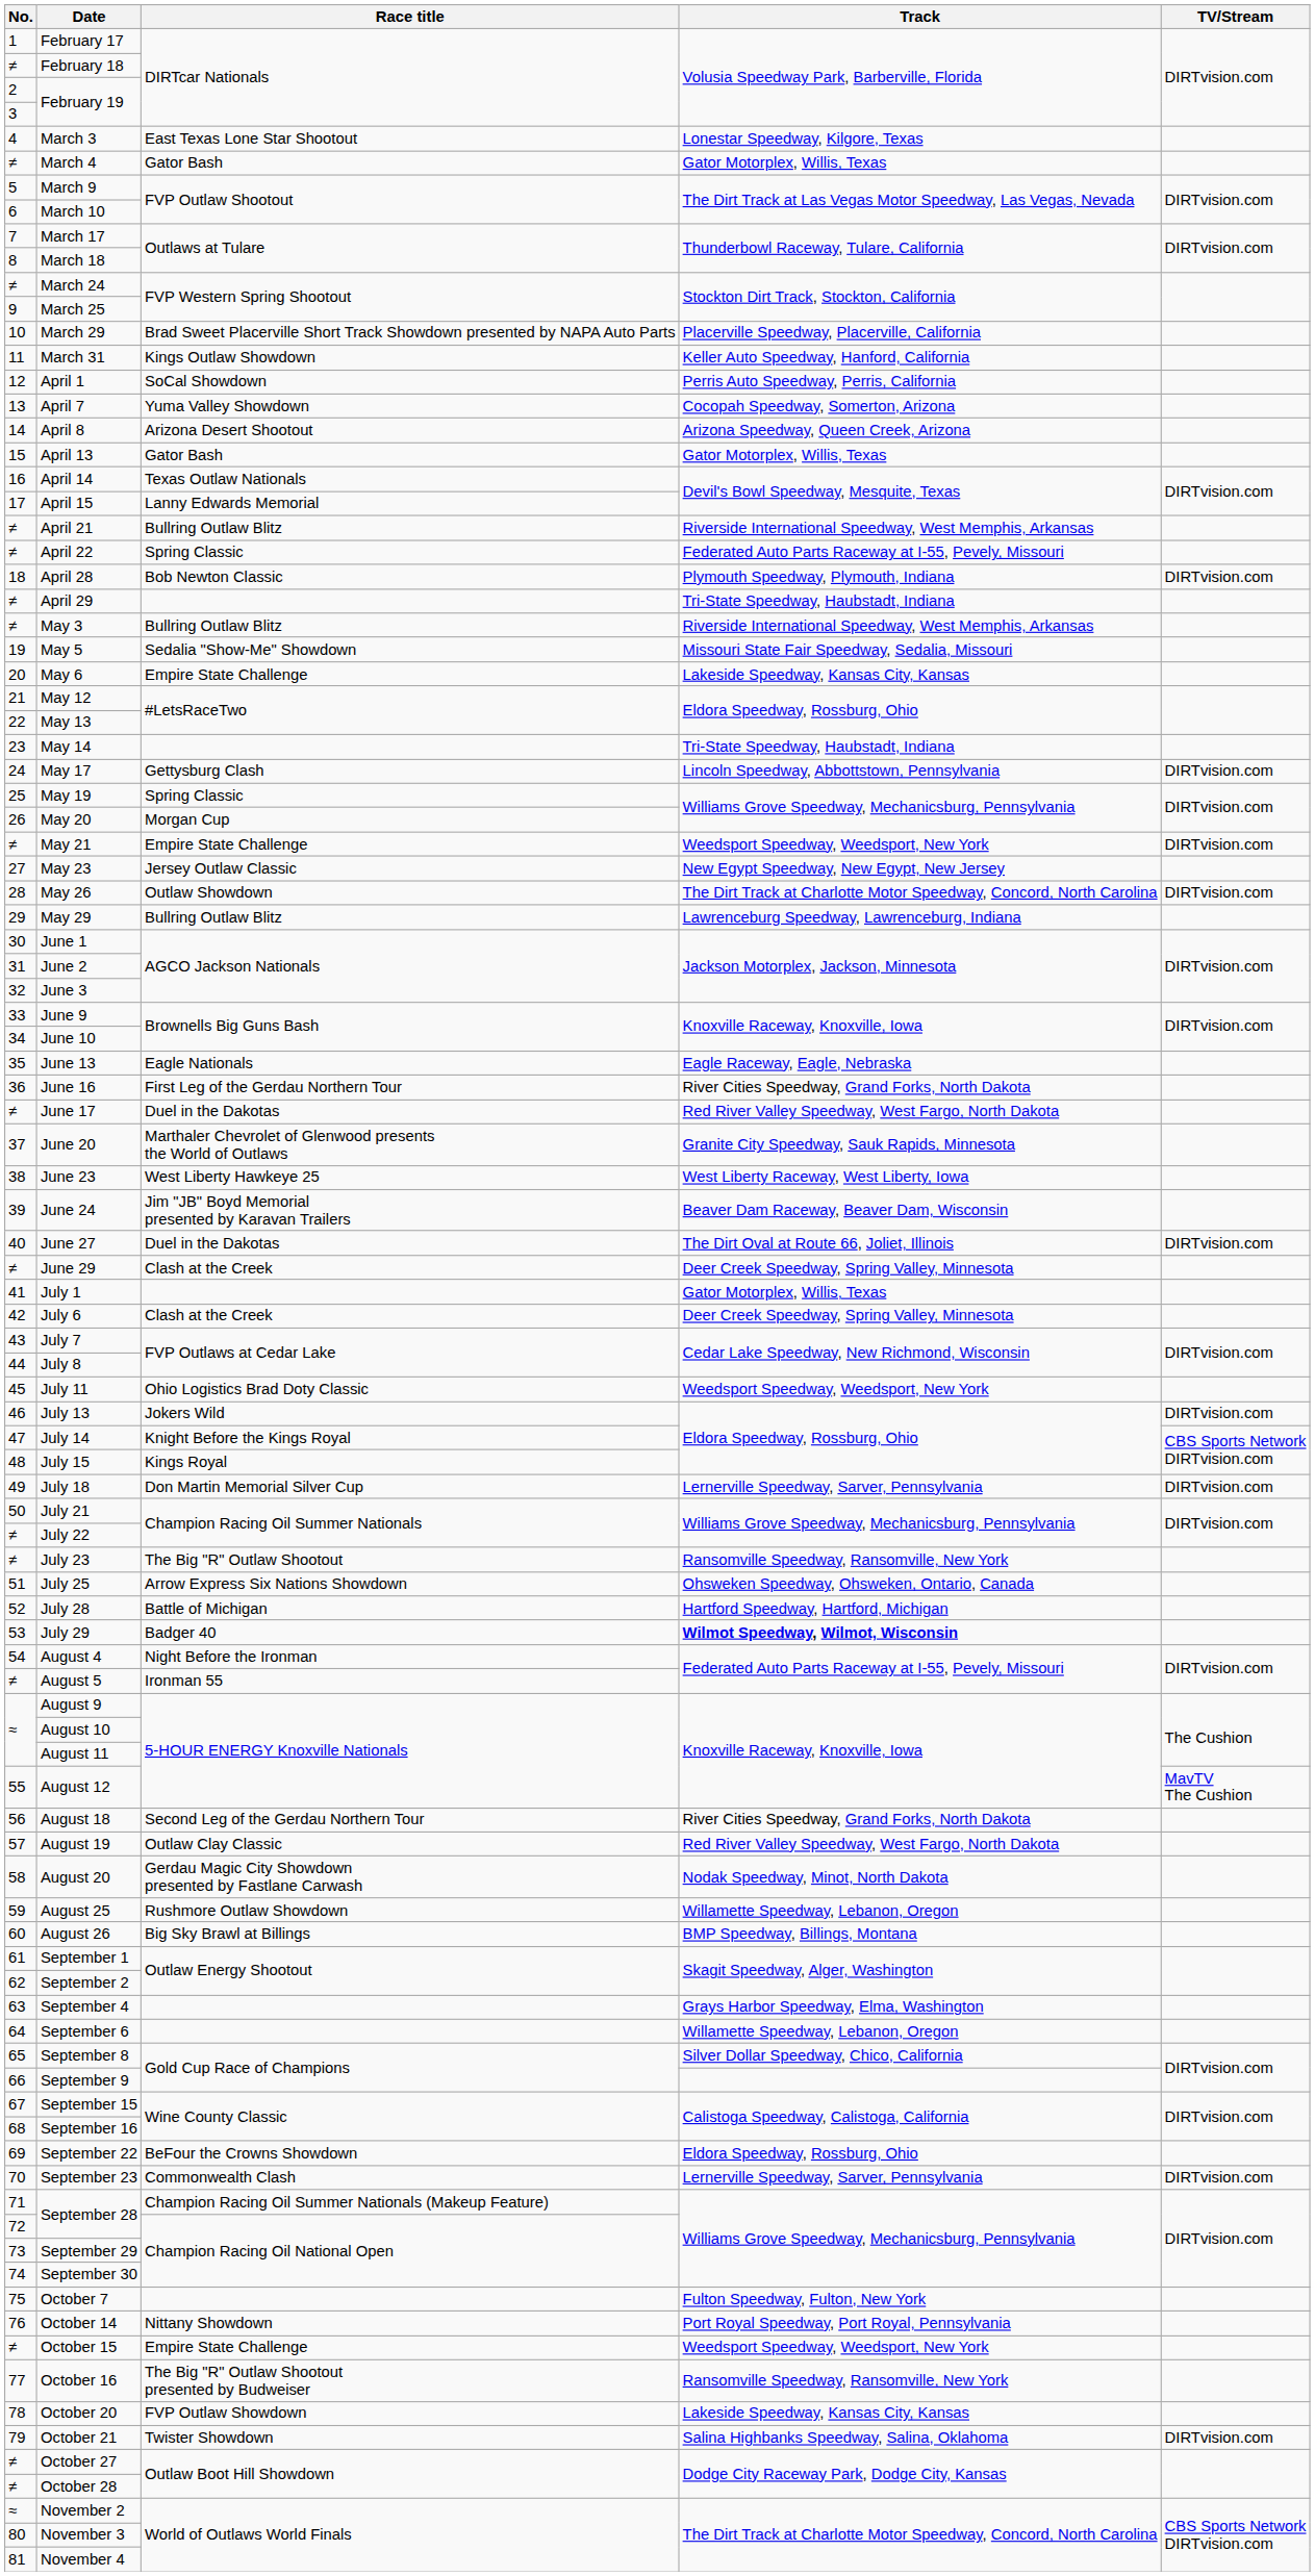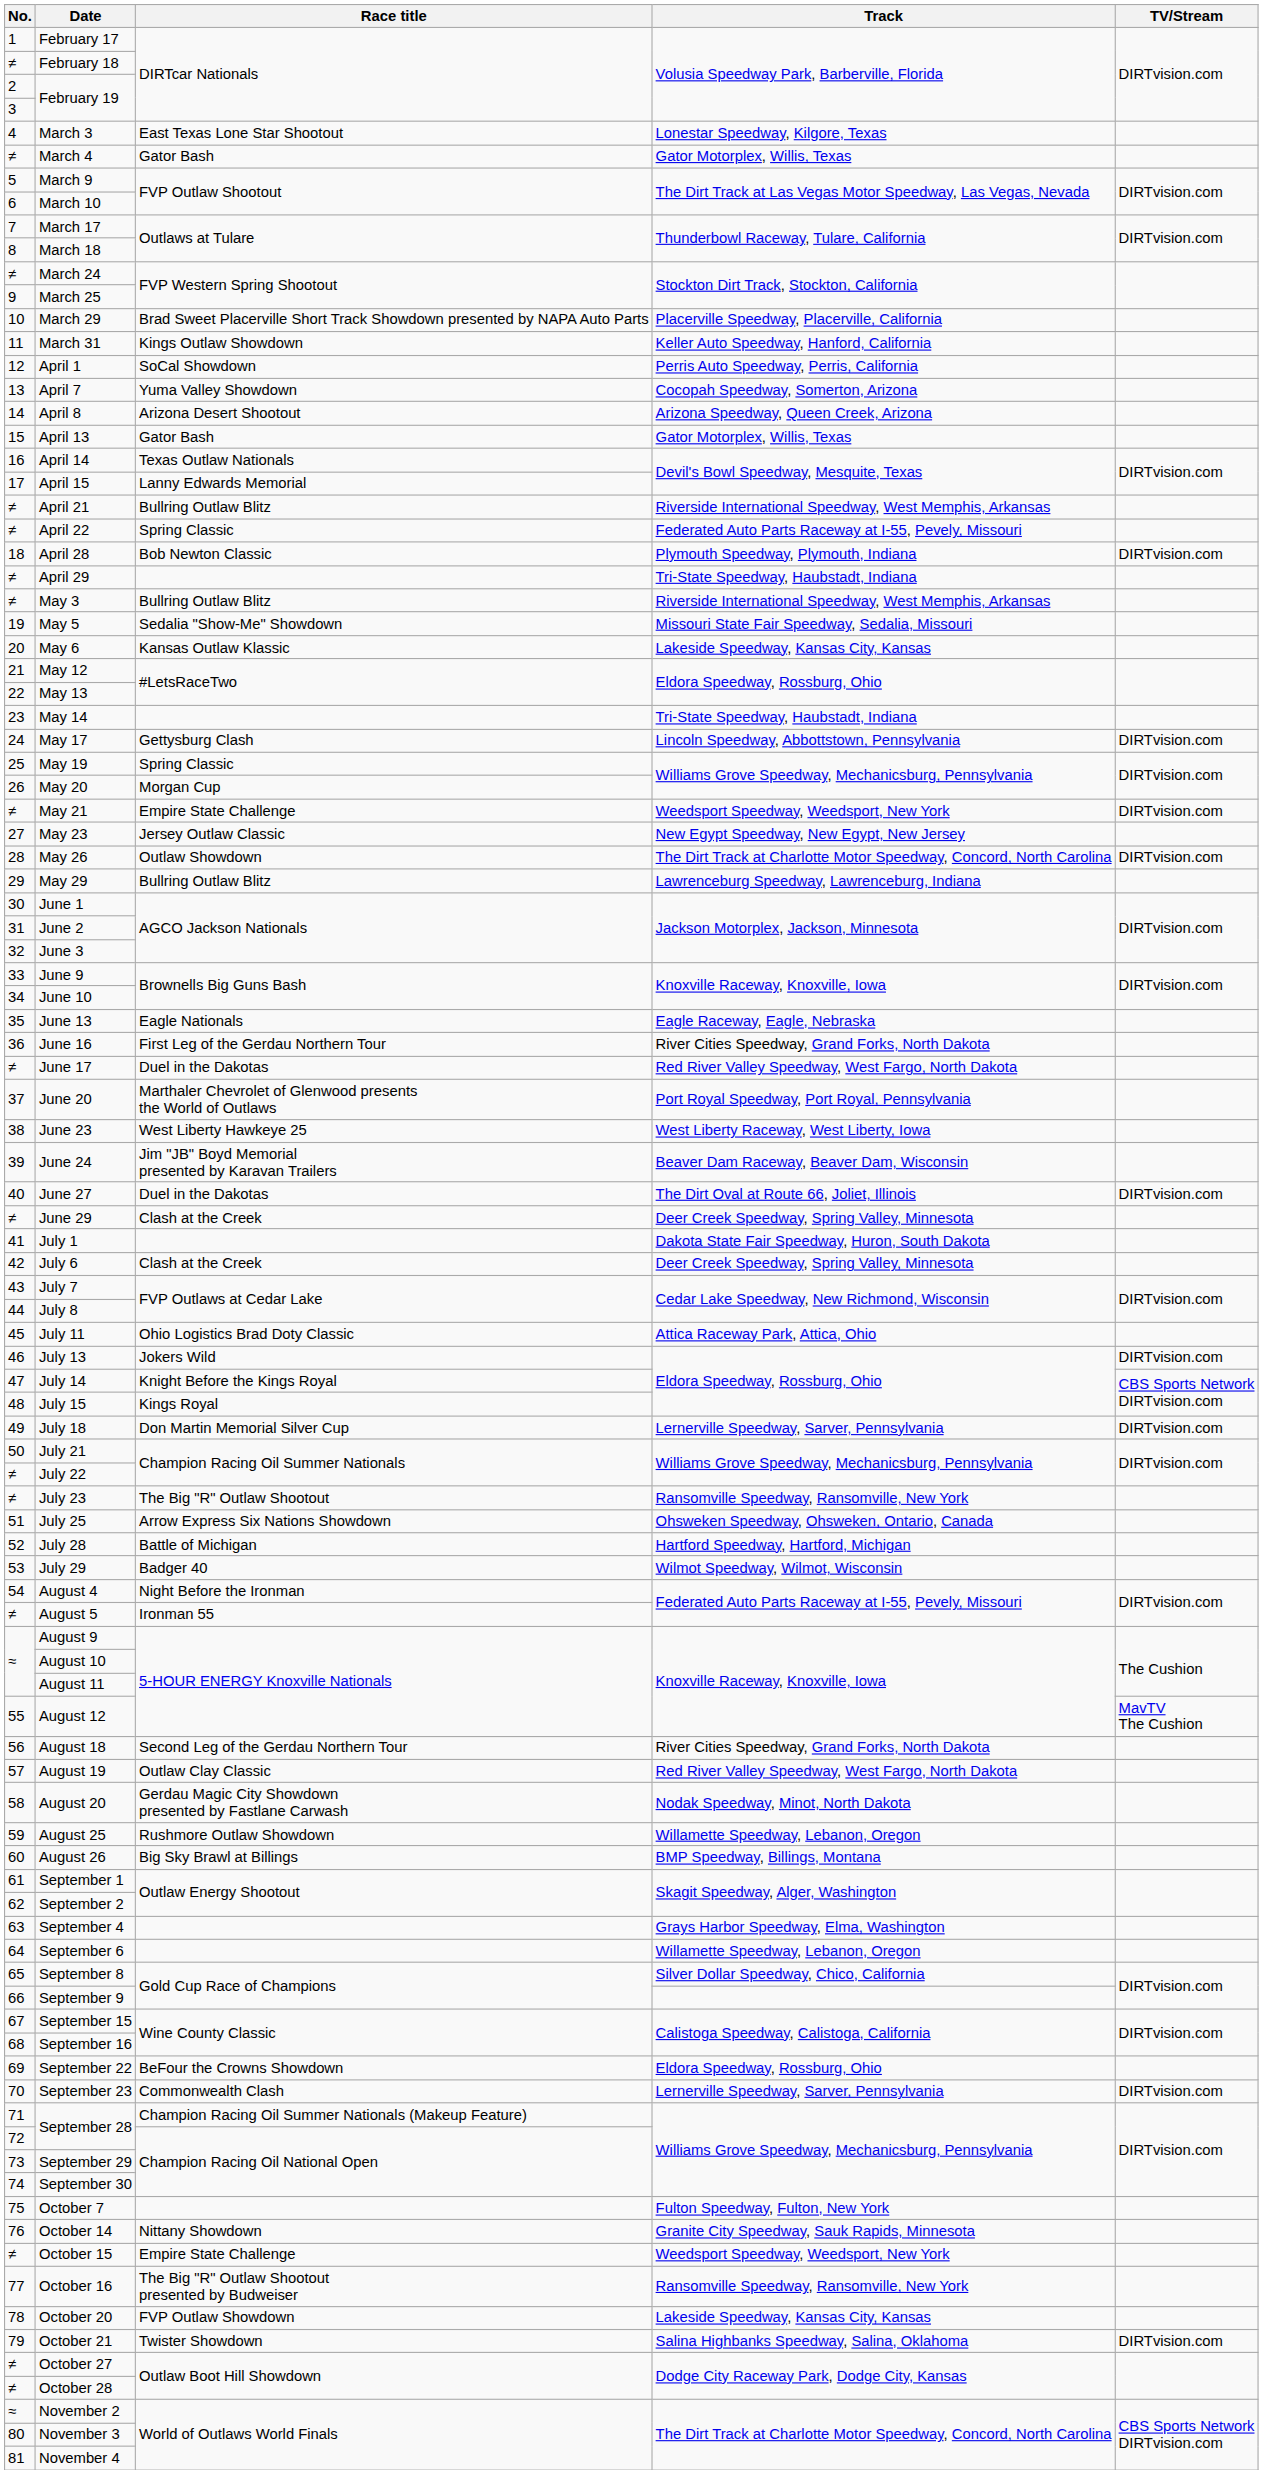May 6 | Race title: Empire State Challenge -> Kansas Outlaw Klassic
June 20 | Track: Granite City Speedway, Sauk Rapids, Minnesota -> Port Royal Speedway, Port Royal, Pennsylvania
July 1 | Track: Gator Motorplex, Willis, Texas -> Dakota State Fair Speedway, Huron, South Dakota
July 11 | Track: Weedsport Speedway, Weedsport, New York -> Attica Raceway Park, Attica, Ohio
July 29 | Track: bold -> normal
October 14 | Track: Port Royal Speedway, Port Royal, Pennsylvania -> Granite City Speedway, Sauk Rapids, Minnesota
